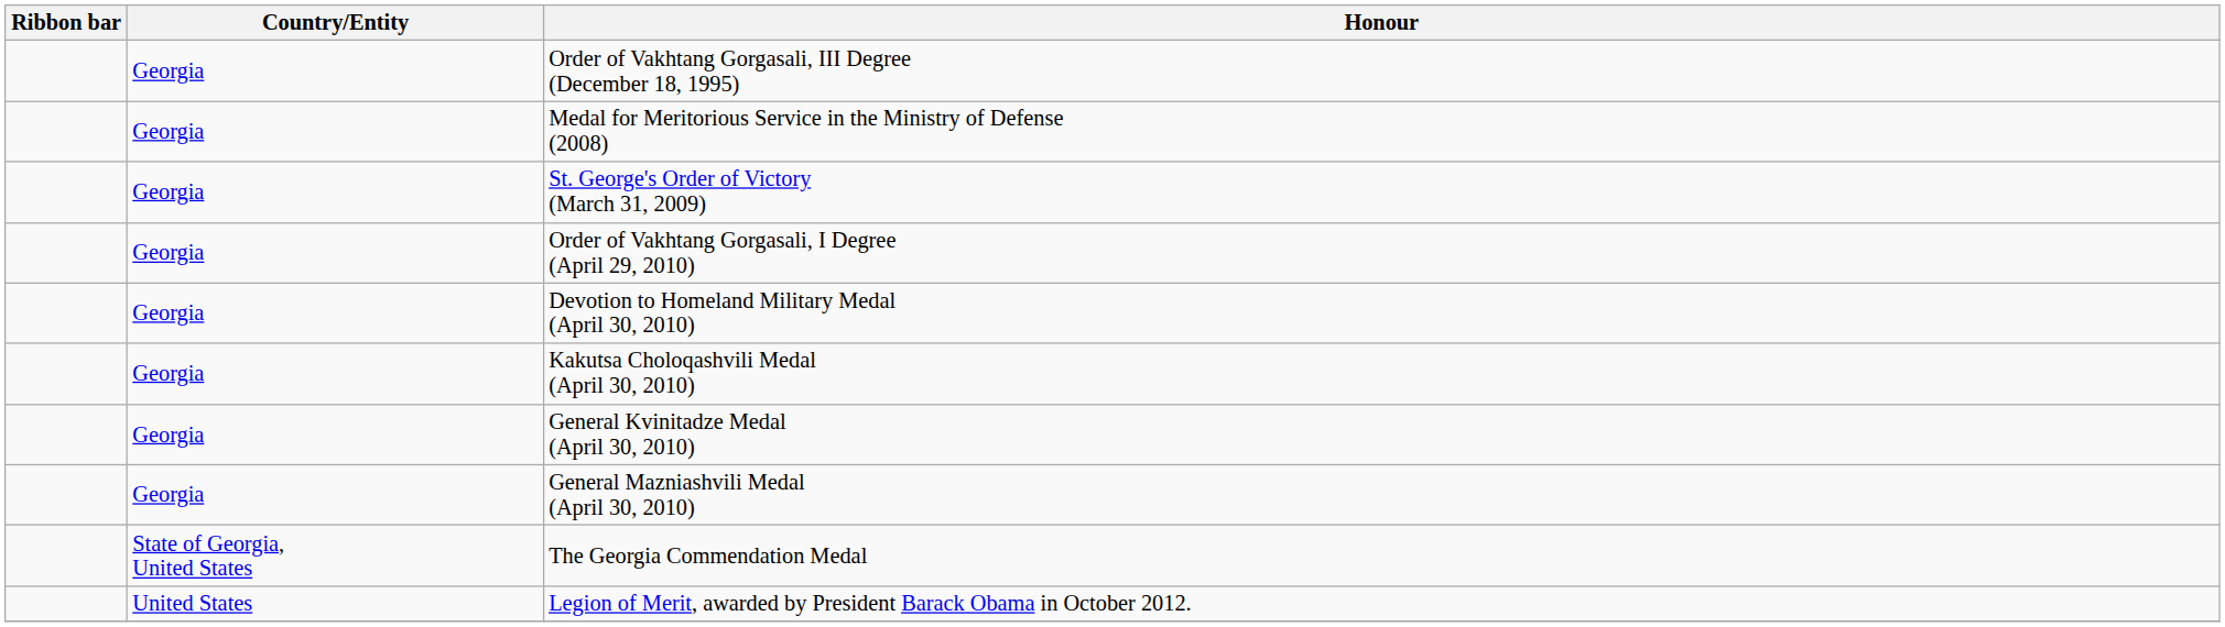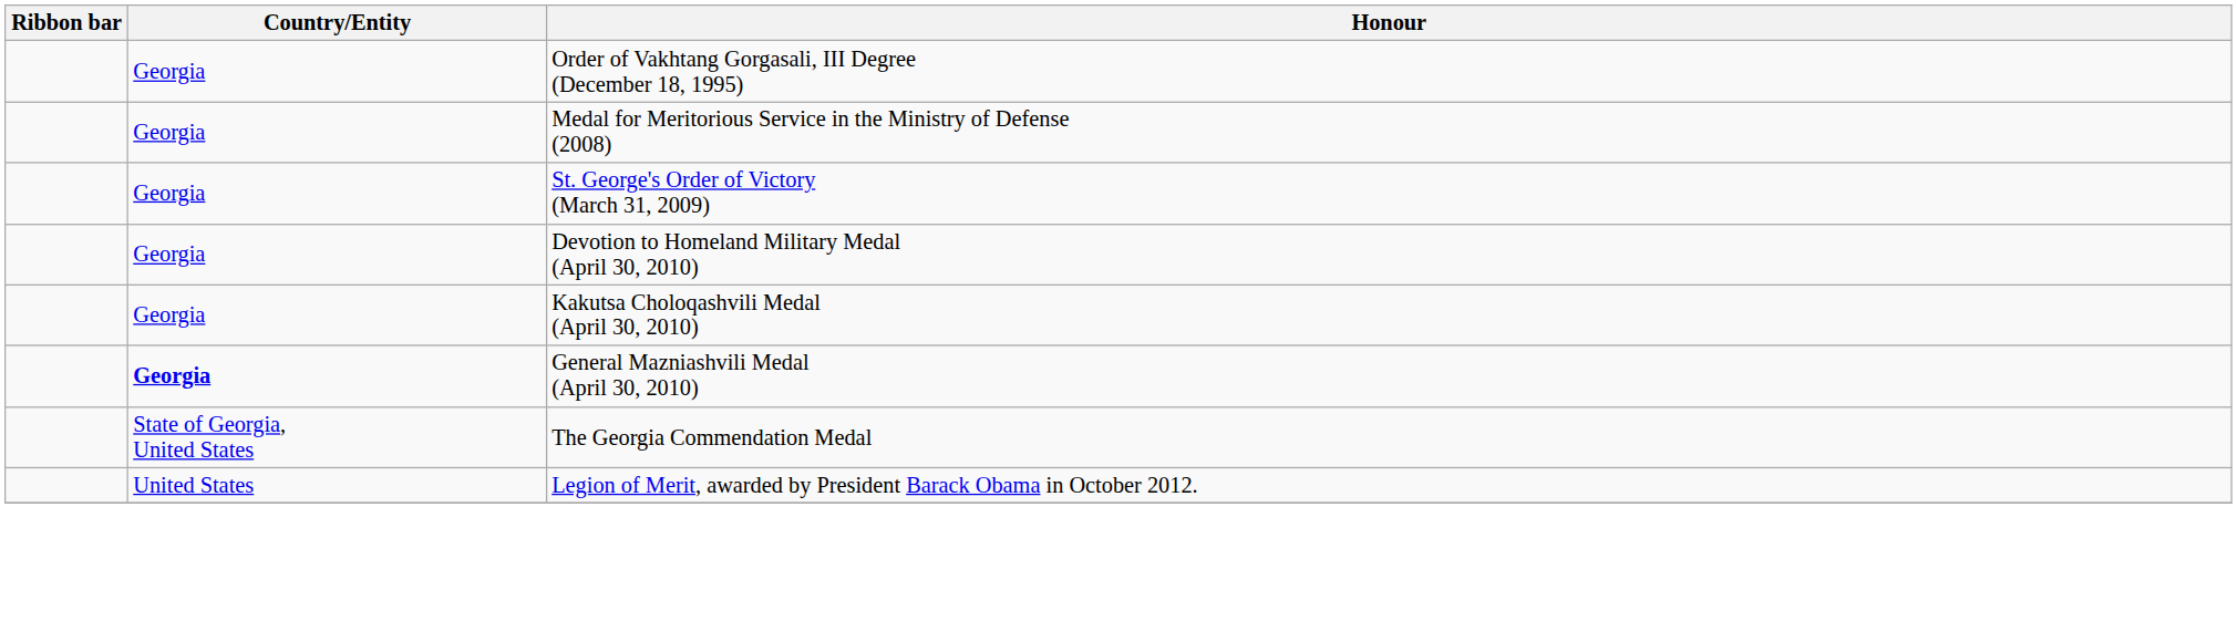- row: Georgia | Order of Vakhtang Gorgasali, I Degree (April 29, 2010)
- row: Georgia | General Kvinitadze Medal (April 30, 2010)
General Mazniashvili Medal (April 30, 2010) | Country/Entity: normal -> bold
